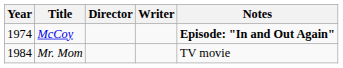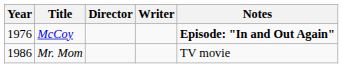McCoy | Year: 1974 -> 1976
Mr. Mom | Year: 1984 -> 1986
